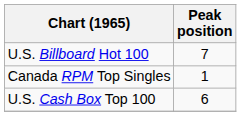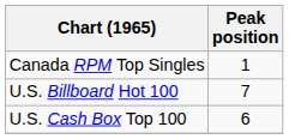rows swapped: Canada RPM Top Singles <-> U.S. Billboard Hot 100
